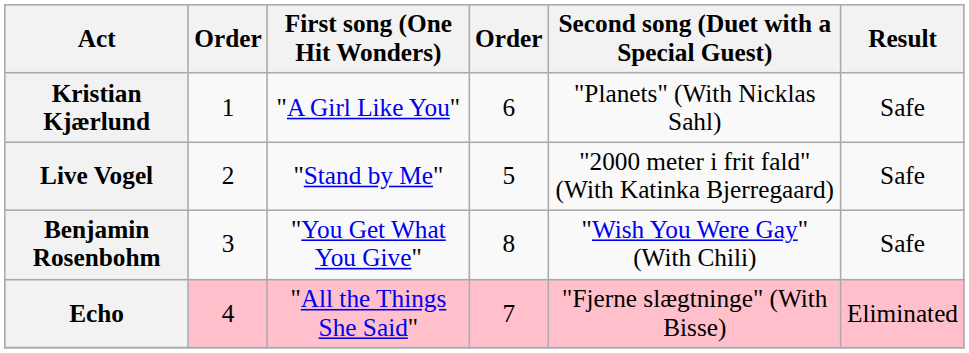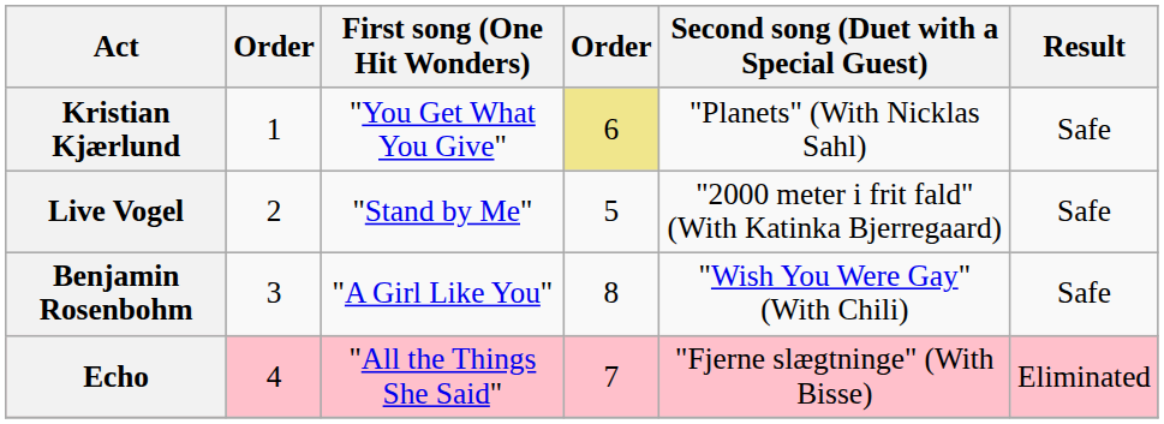Kristian Kjærlund | First song (One Hit Wonders): "A Girl Like You" -> "You Get What You Give"
Kristian Kjærlund | column 4: no background -> khaki background
Benjamin Rosenbohm | First song (One Hit Wonders): "You Get What You Give" -> "A Girl Like You"
